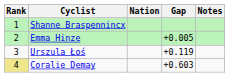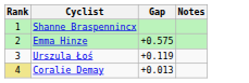- column: Nation
Emma Hinze | Gap: +0.005 -> +0.575
Coralie Demay | Gap: +0.603 -> +0.013
